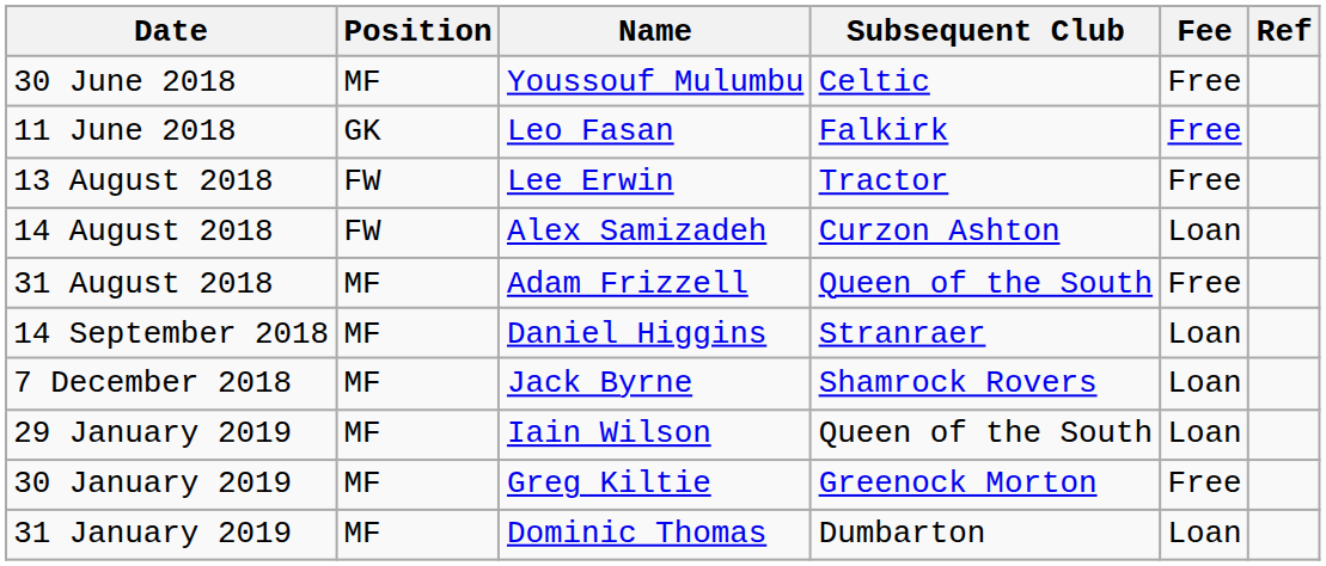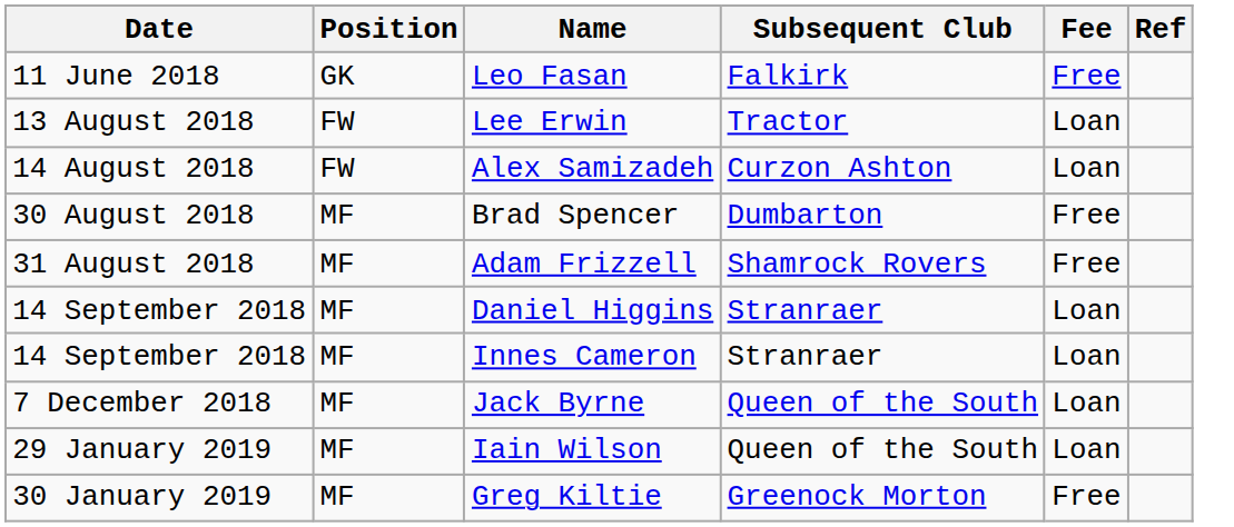- row: 30 June 2018 | MF | Youssouf Mulumbu | Celtic | Free
Lee Erwin | Fee: Free -> Loan
+ row: 30 August 2018 | MF | Brad Spencer | Dumbarton | Free
Adam Frizzell | Subsequent Club: Queen of the South -> Shamrock Rovers
+ row: 14 September 2018 | MF | Innes Cameron | Stranraer | Loan
Jack Byrne | Subsequent Club: Shamrock Rovers -> Queen of the South
- row: 31 January 2019 | MF | Dominic Thomas | Dumbarton | Loan
